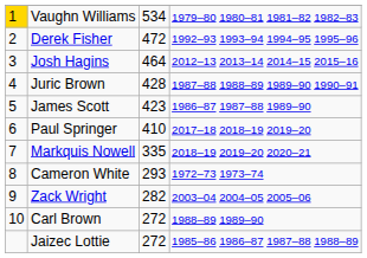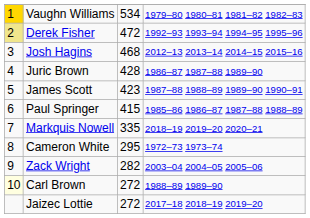Derek Fisher | column 1: no background -> khaki background
Josh Hagins | column 3: 464 -> 468
Juric Brown | column 4: 1987–88 1988–89 1989–90 1990–91 -> 1986–87 1987–88 1989–90
James Scott | column 4: 1986–87 1987–88 1989–90 -> 1987–88 1988–89 1989–90 1990–91
Paul Springer | column 3: 410 -> 415
Paul Springer | column 4: 2017–18 2018–19 2019–20 -> 1985–86 1986–87 1987–88 1988–89
Cameron White | column 3: 293 -> 295
Carl Brown | column 1: no background -> lightyellow background
Jaizec Lottie | column 4: 1985–86 1986–87 1987–88 1988–89 -> 2017–18 2018–19 2019–20
